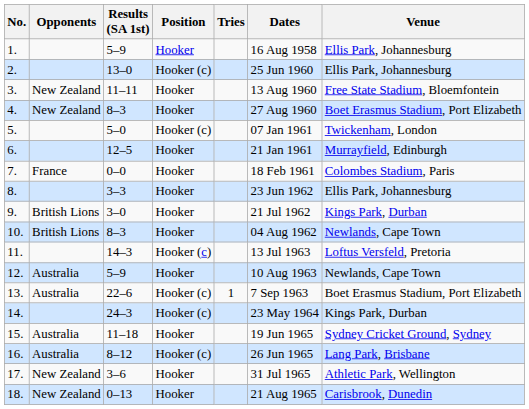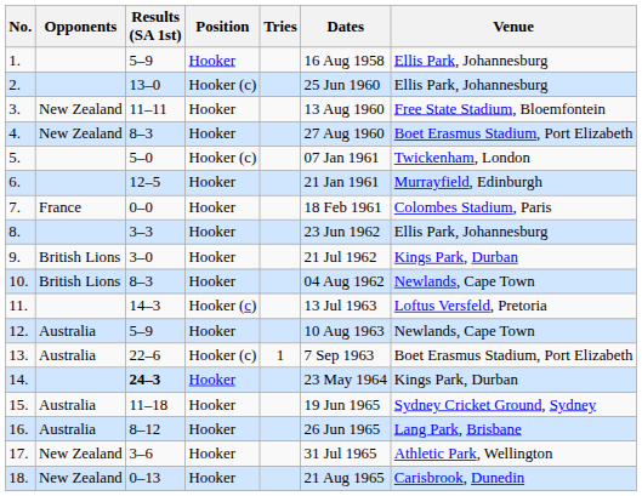14. | Results (SA 1st): normal -> bold
14. | Position: Hooker (c) -> Hooker
16. | Position: Hooker (c) -> Hooker
